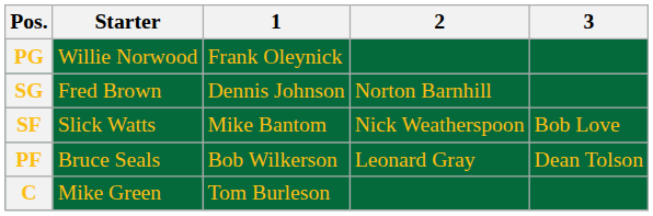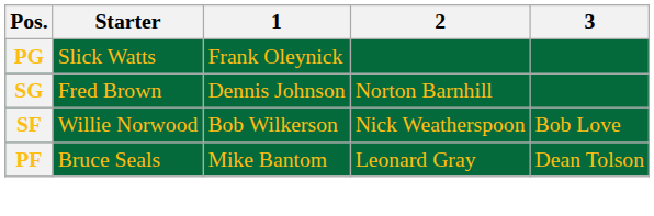PG | Starter: Willie Norwood -> Slick Watts
SF | Starter: Slick Watts -> Willie Norwood
SF | 1: Mike Bantom -> Bob Wilkerson
PF | 1: Bob Wilkerson -> Mike Bantom
- row: C | Mike Green | Tom Burleson
